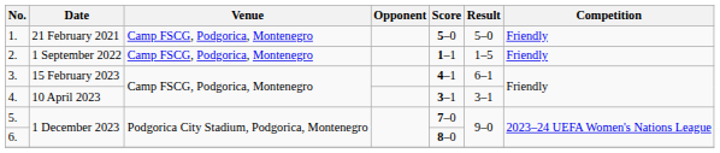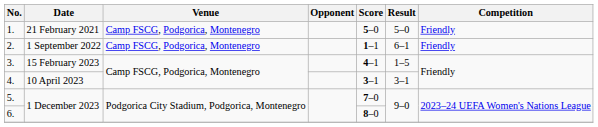2. | Result: 1–5 -> 6–1
3. | Result: 6–1 -> 1–5
